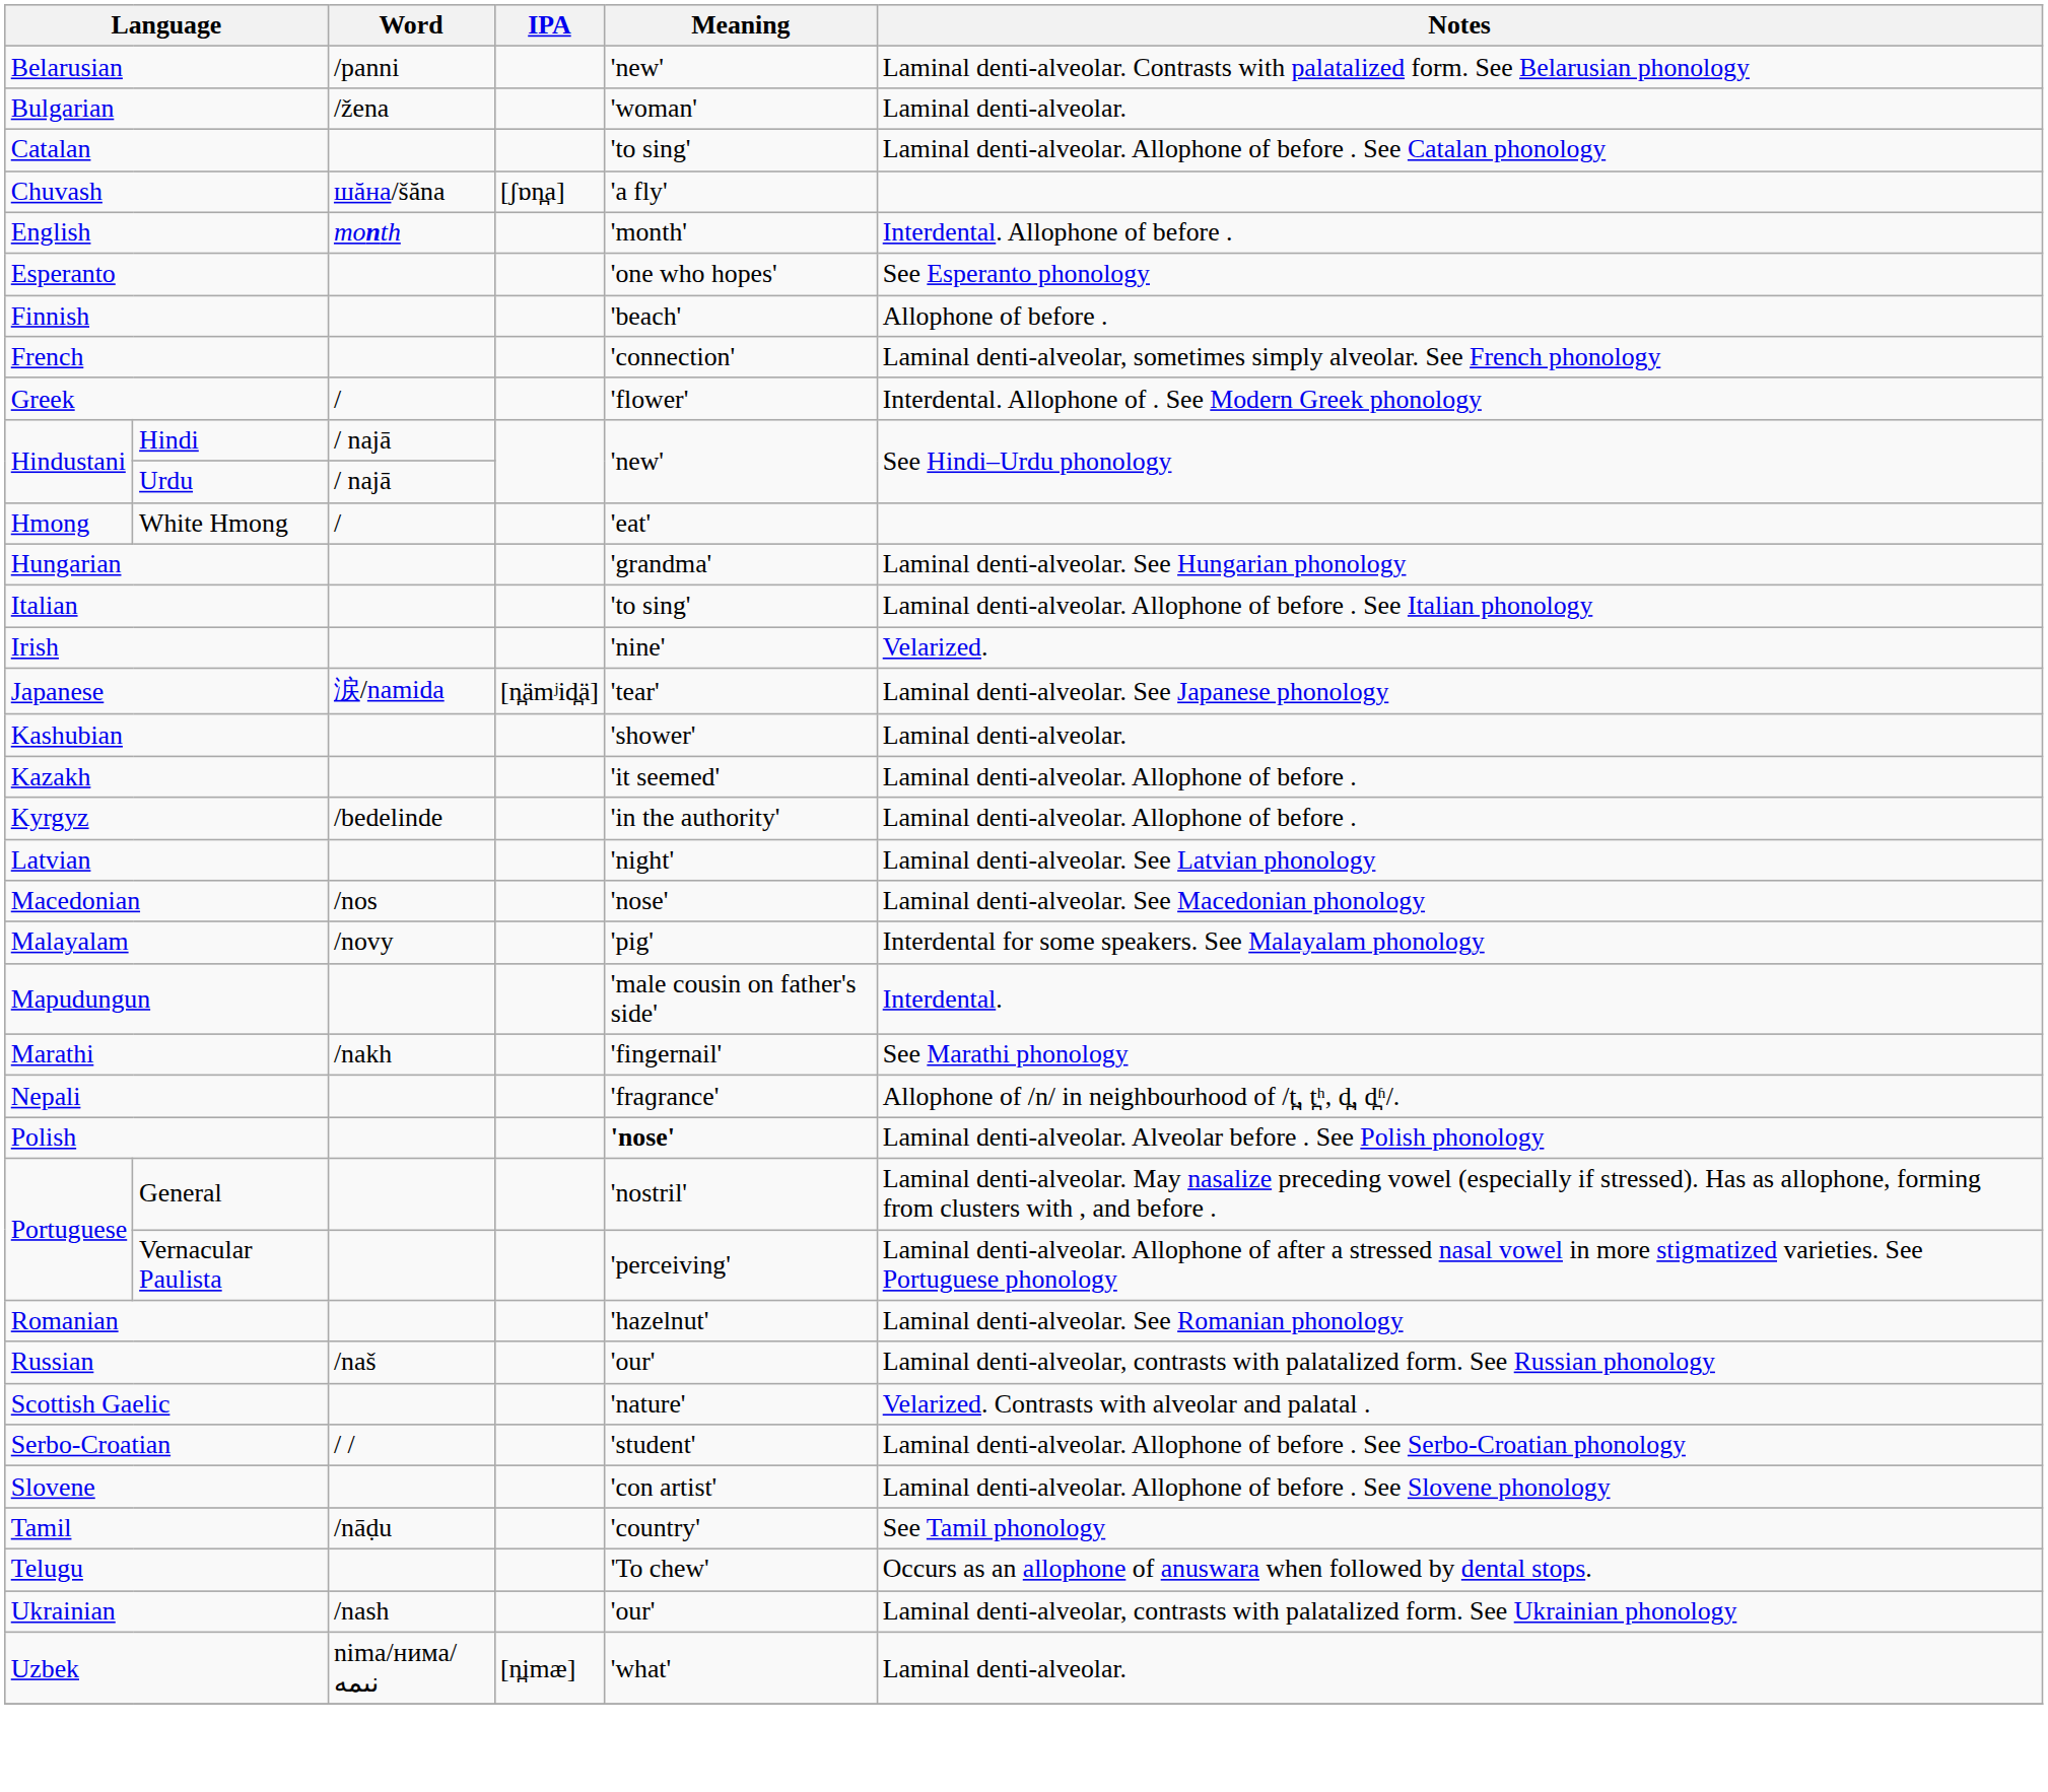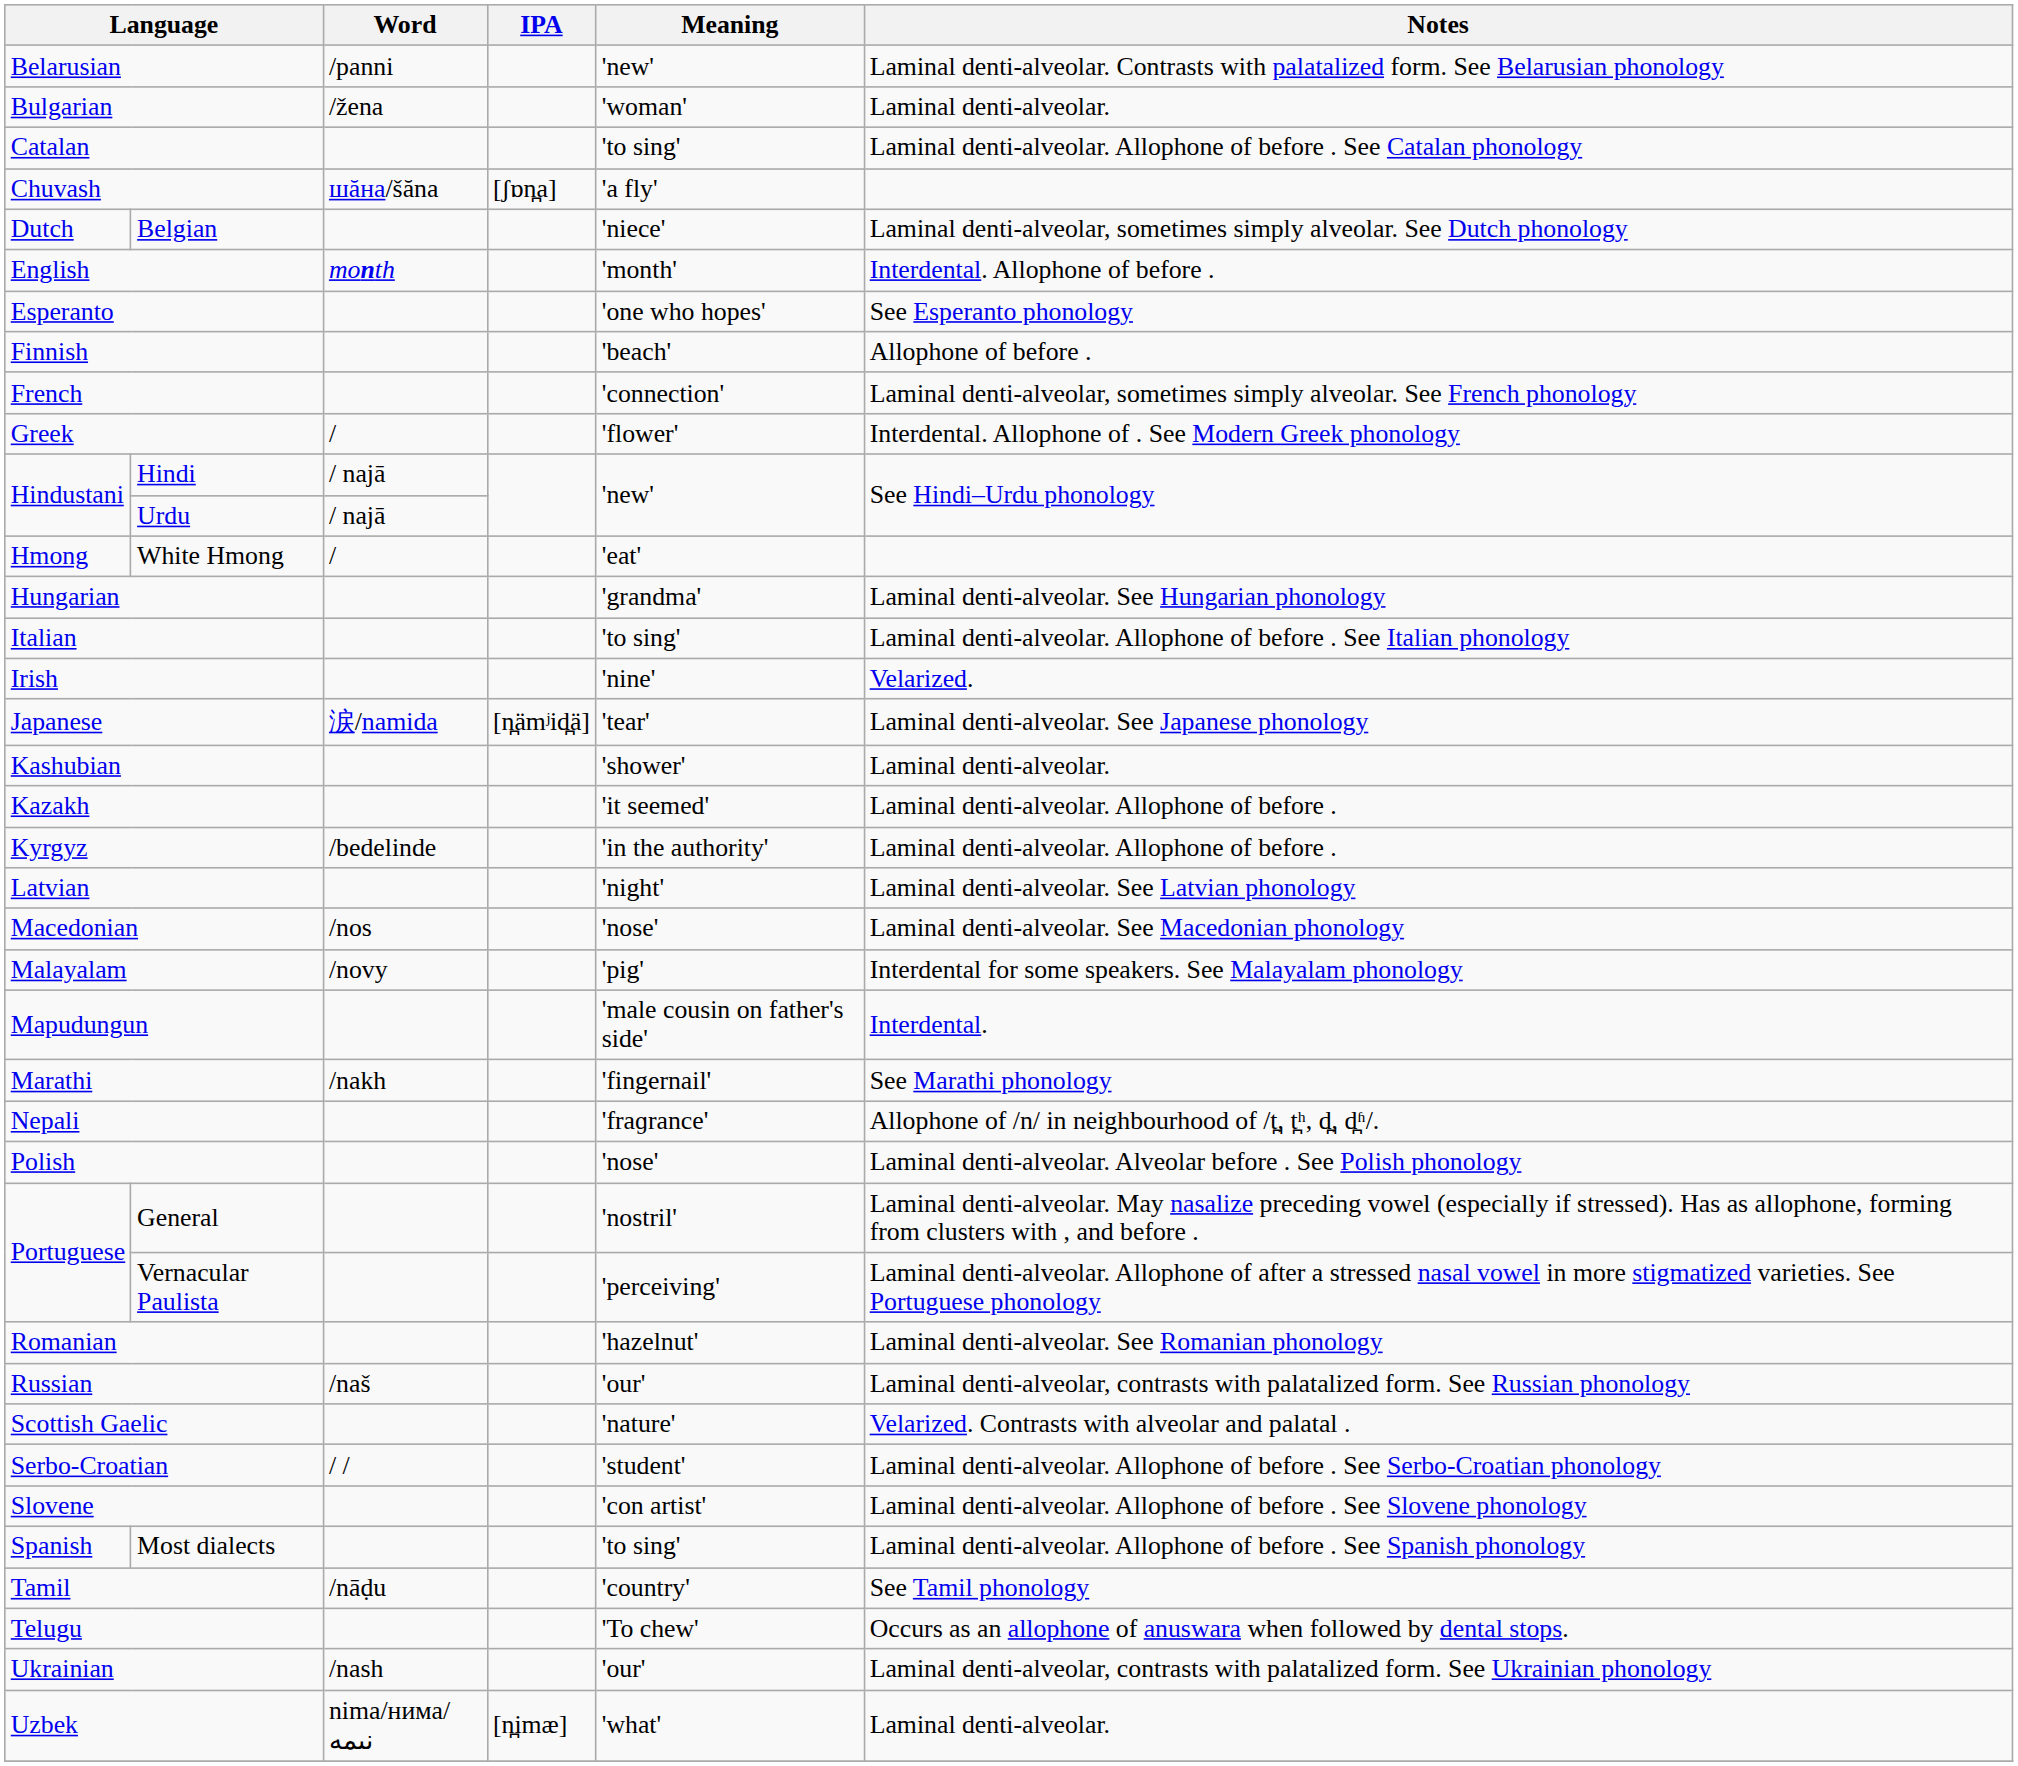+ row: Dutch | Belgian | 'niece' | Laminal denti-alveolar, sometimes simply alveolar. See Dutch phonology
Polish | Meaning: bold -> normal
+ row: Spanish | Most dialects | 'to sing' | Laminal denti-alveolar. Allophone of before . See Spanish phonology
